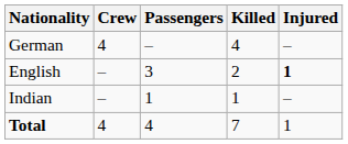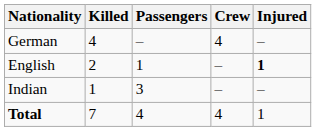columns swapped: Crew <-> Killed
English | Passengers: 3 -> 1
Indian | Passengers: 1 -> 3
